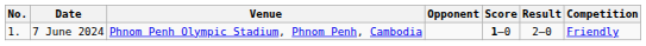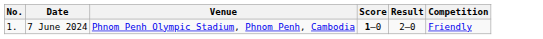- column: Opponent
